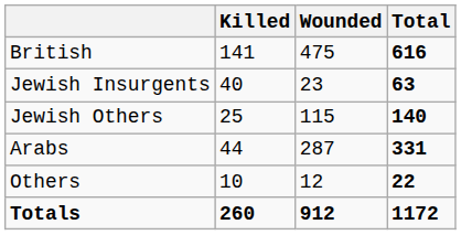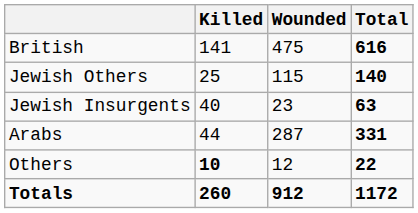rows swapped: Jewish Insurgents <-> Jewish Others
Others | Killed: normal -> bold
